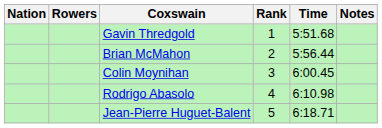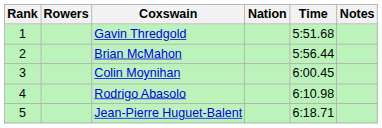columns swapped: Rank <-> Nation
